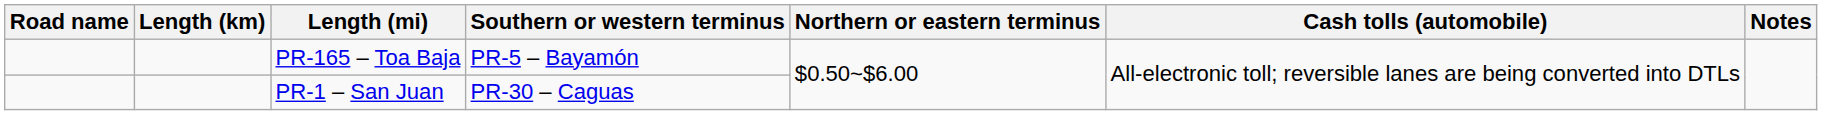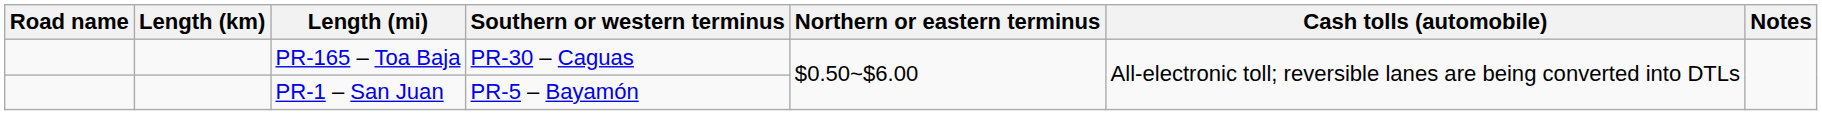PR-165 – Toa Baja | Southern or western terminus: PR-5 – Bayamón -> PR-30 – Caguas
PR-1 – San Juan | Southern or western terminus: PR-30 – Caguas -> PR-5 – Bayamón
